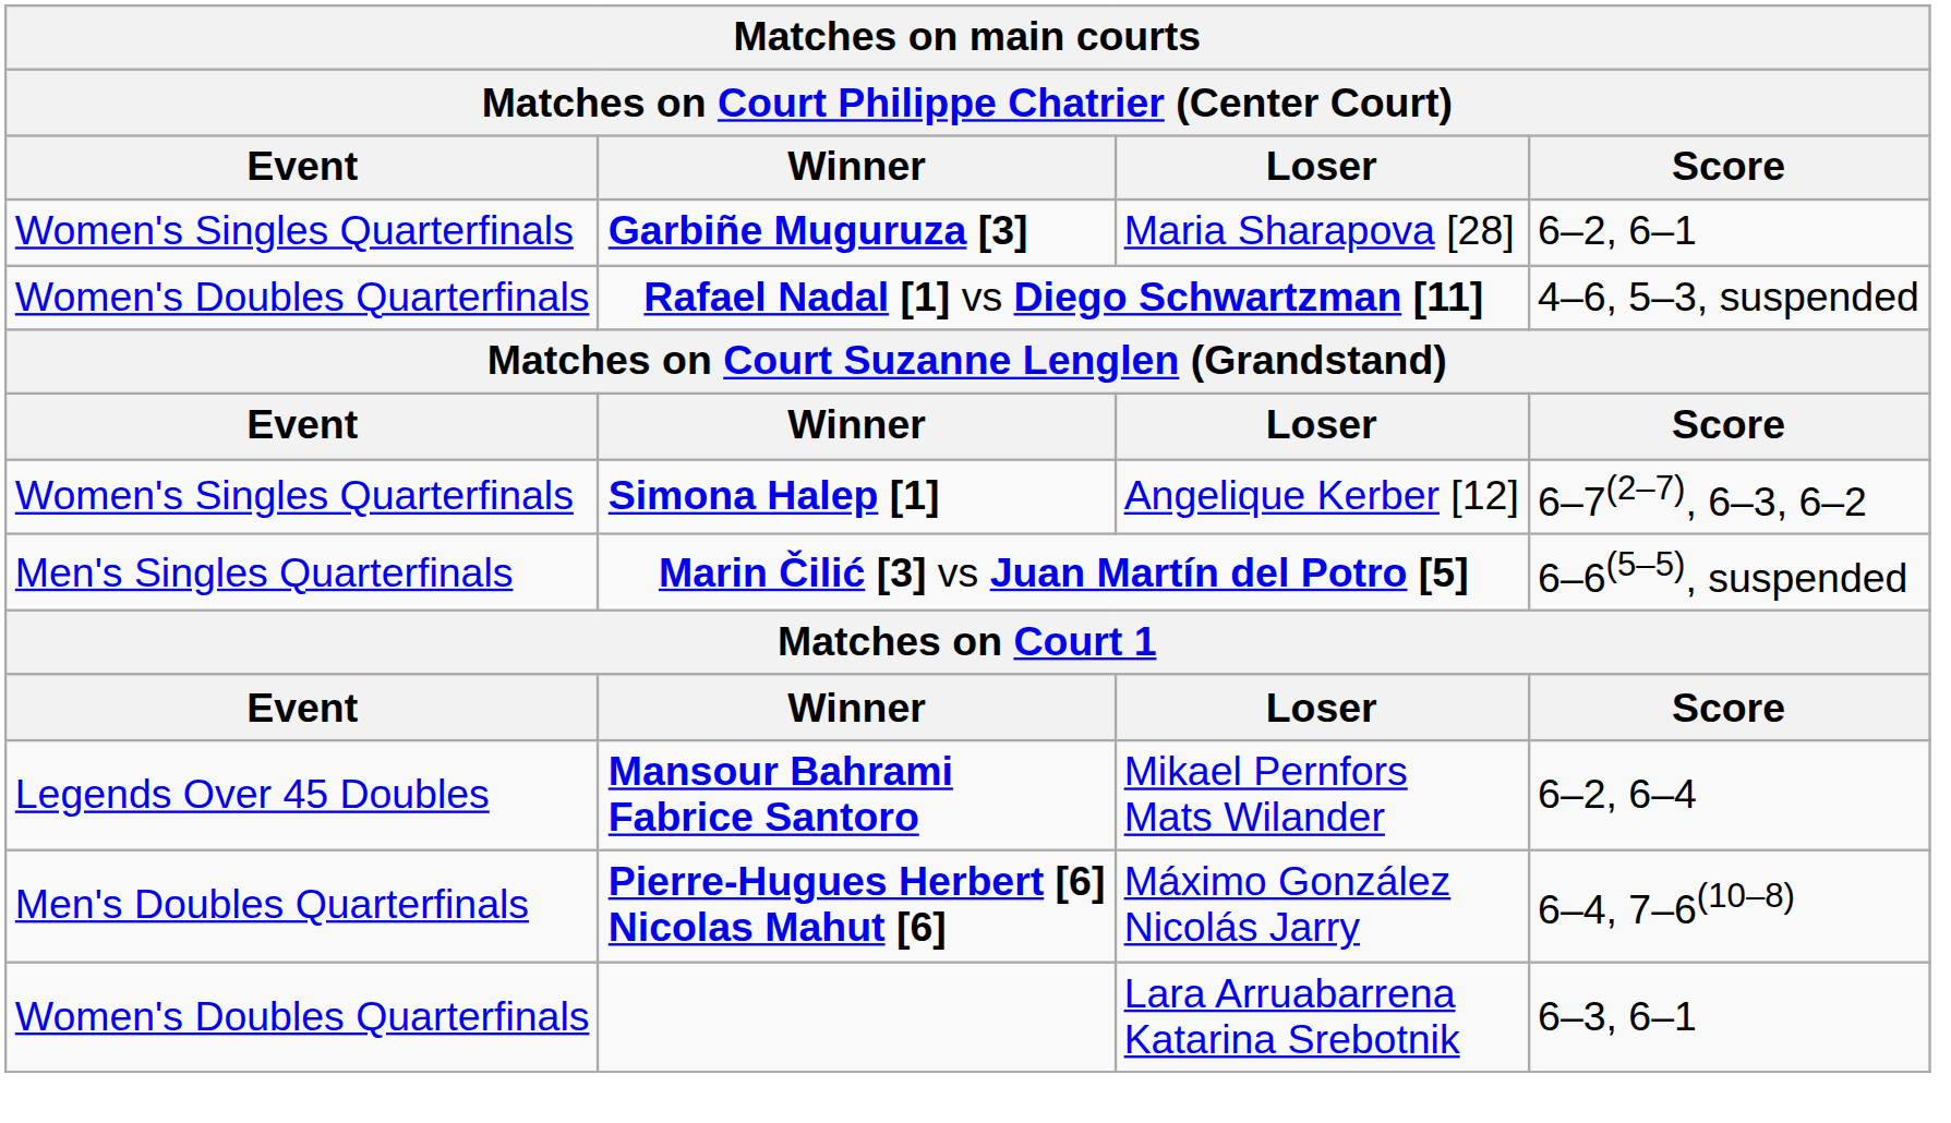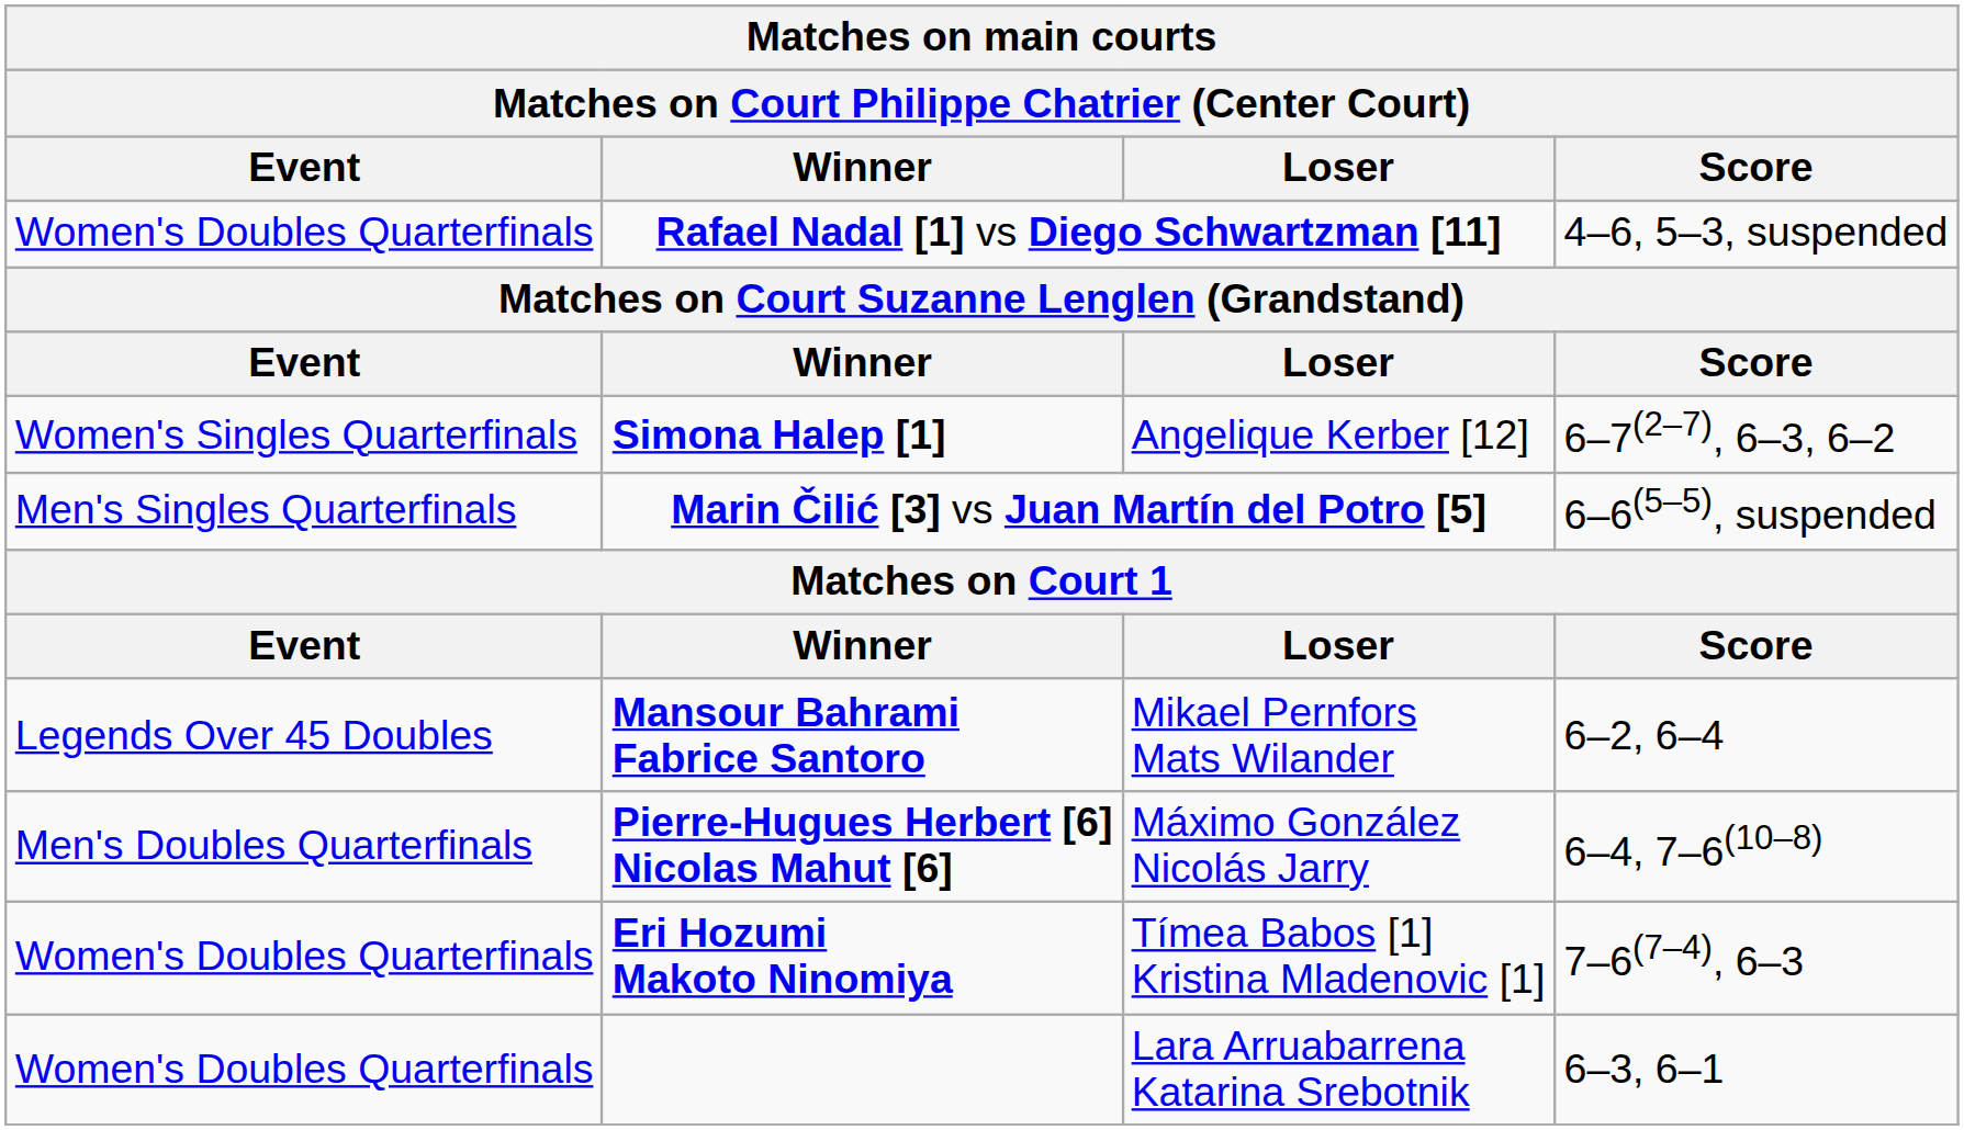- row: Women's Singles Quarterfinals | Garbiñe Muguruza [3] | Maria Sharapova [28] | 6–2, 6–1
+ row: Women's Doubles Quarterfinals | Eri Hozumi Makoto Ninomiya | Tímea Babos [1] Kristina Mladenovic [1] | 7–6(7–4), 6–3
